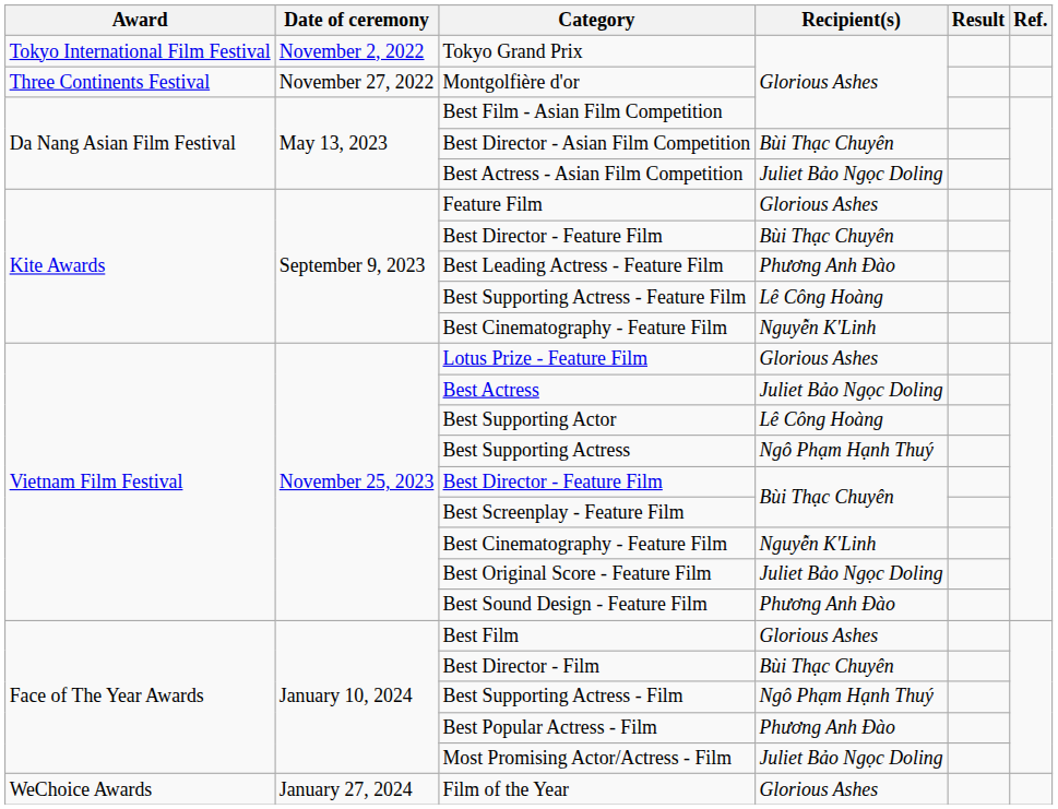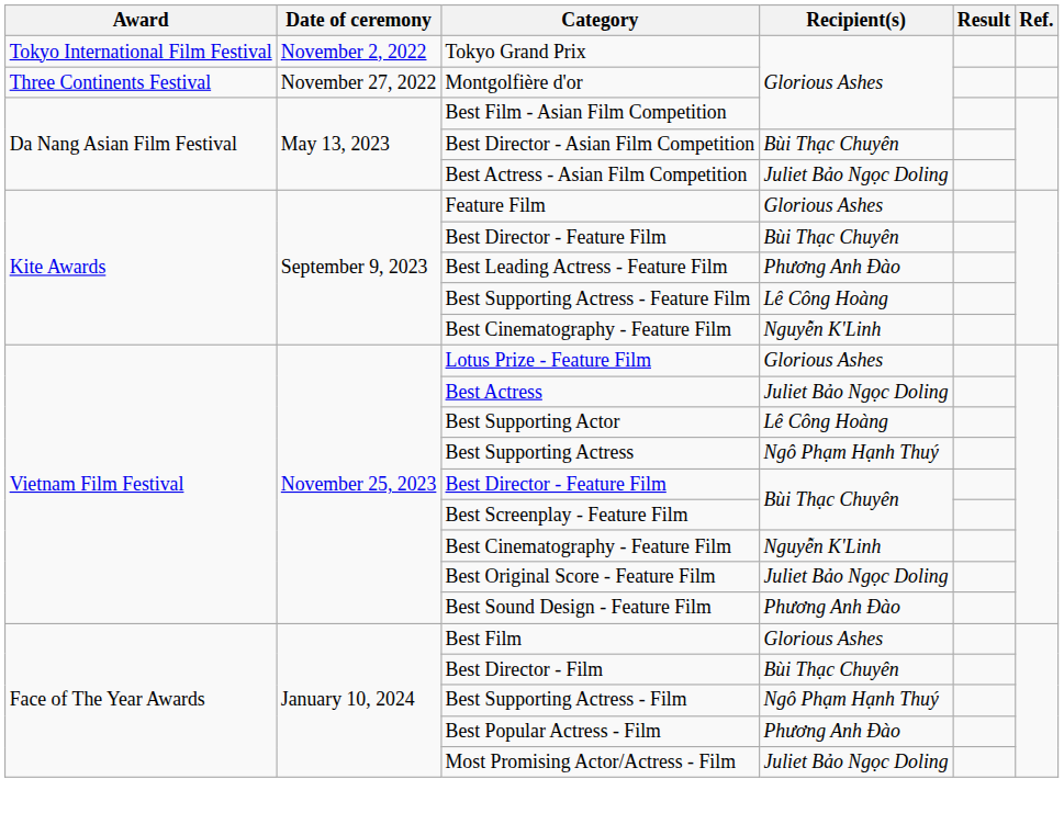- row: WeChoice Awards | January 27, 2024 | Film of the Year | Glorious Ashes
